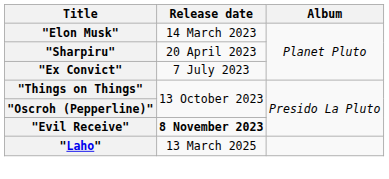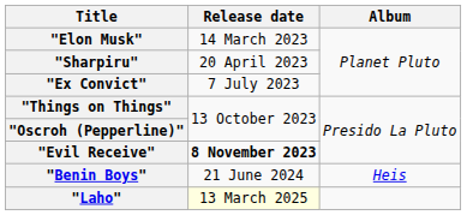+ row: "Benin Boys" | 21 June 2024 | Heis
"Laho" | Release date: no background -> lightyellow background
